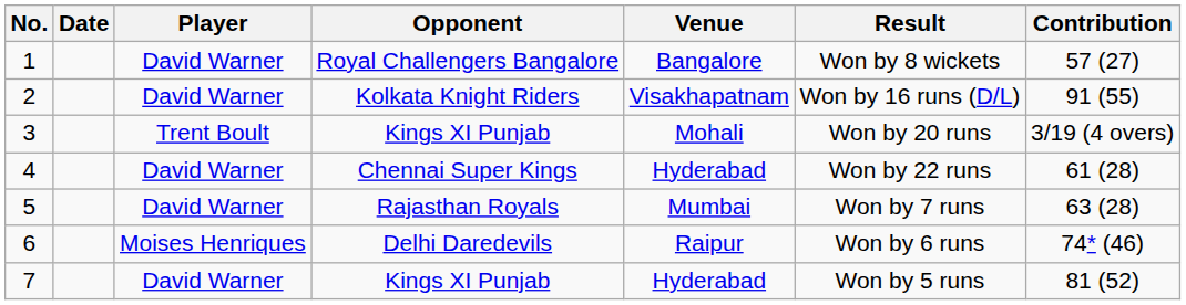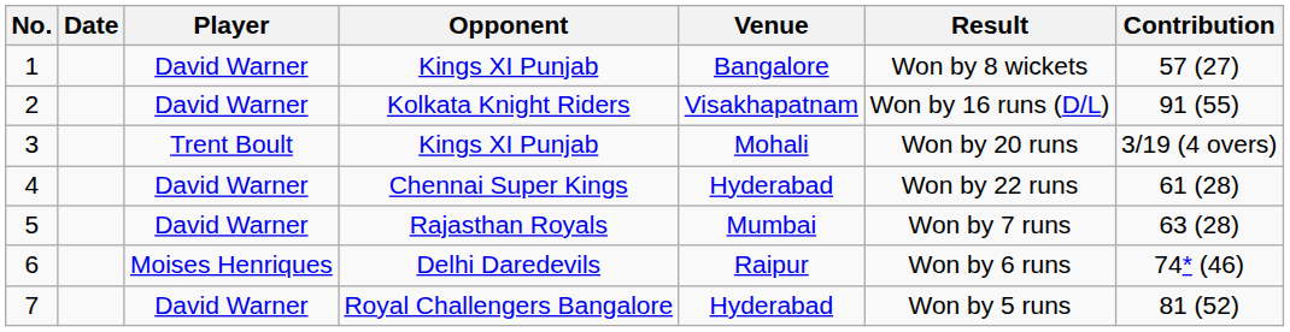1 | Opponent: Royal Challengers Bangalore -> Kings XI Punjab
7 | Opponent: Kings XI Punjab -> Royal Challengers Bangalore
